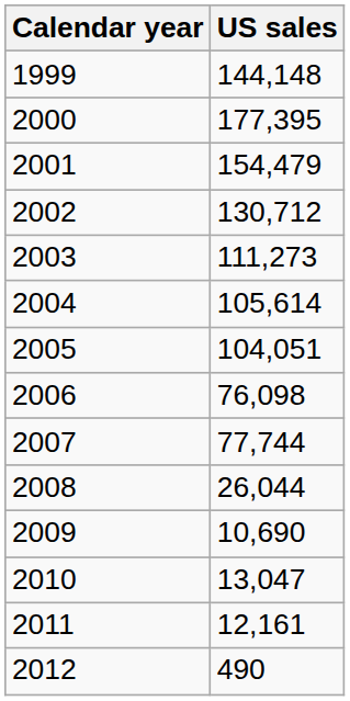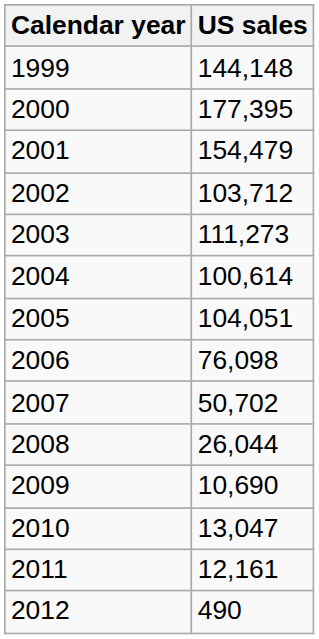2002 | US sales: 130,712 -> 103,712
2004 | US sales: 105,614 -> 100,614
2007 | US sales: 77,744 -> 50,702
